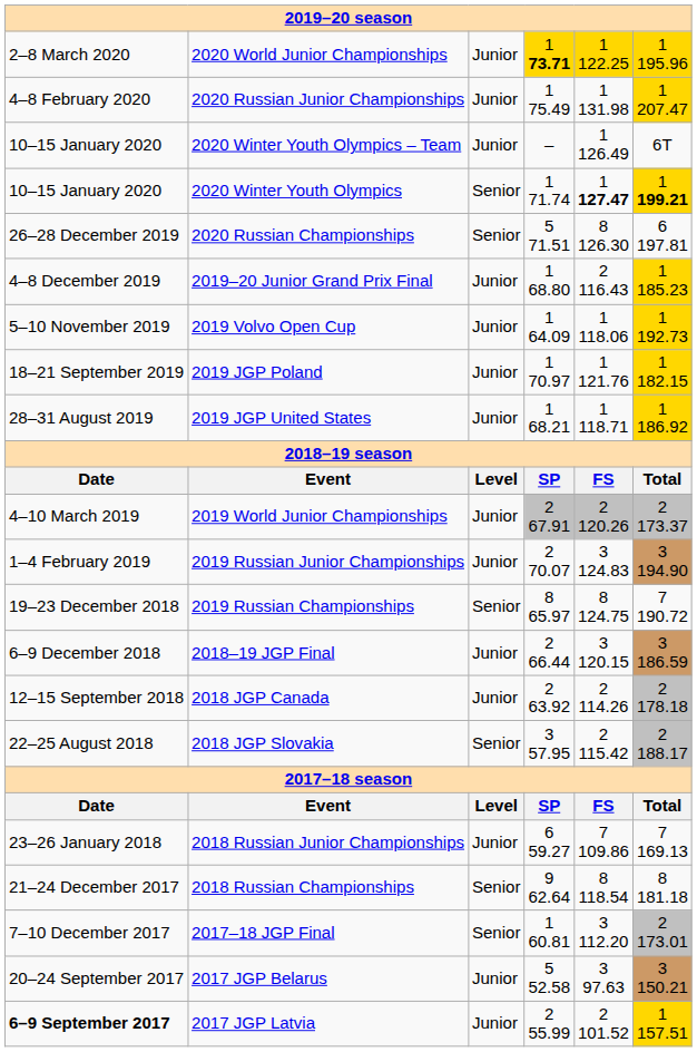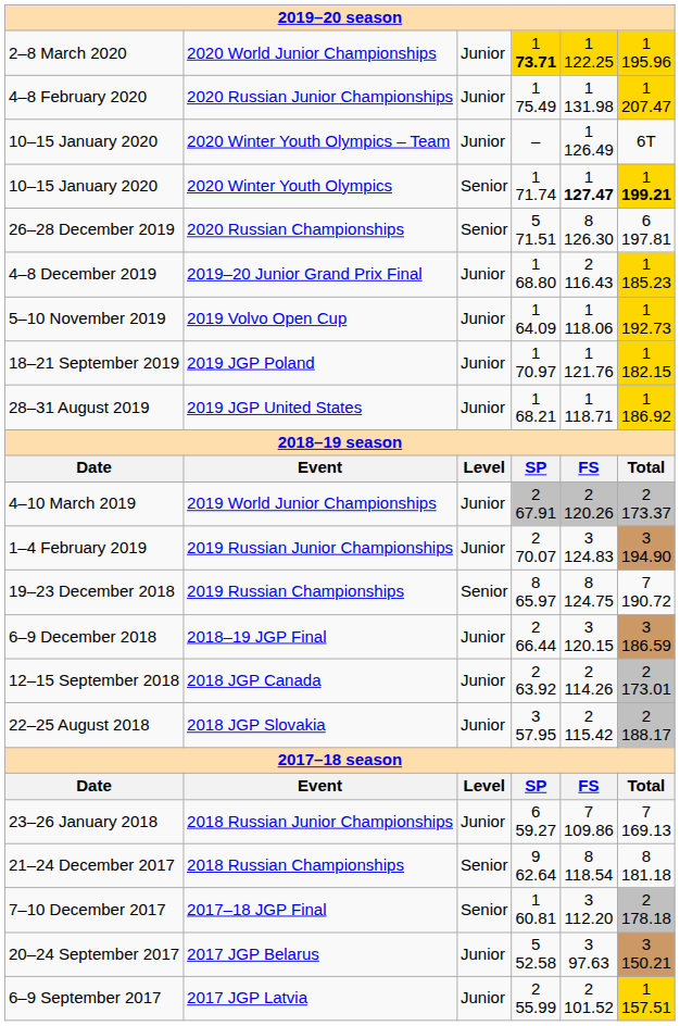2018 JGP Canada | column 6: 2 178.18 -> 2 173.01
2018 JGP Slovakia | column 3: Senior -> Junior
2017–18 JGP Final | column 6: 2 173.01 -> 2 178.18
2017 JGP Latvia | column 1: bold -> normal
